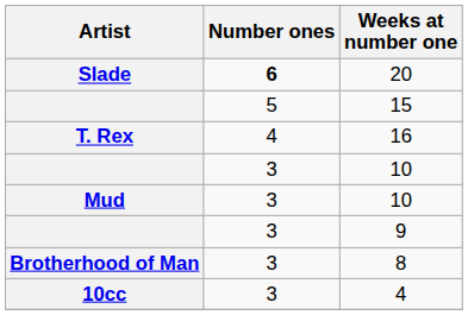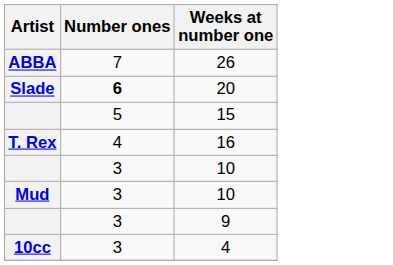+ row: ABBA | 7 | 26
- row: Brotherhood of Man | 3 | 8
